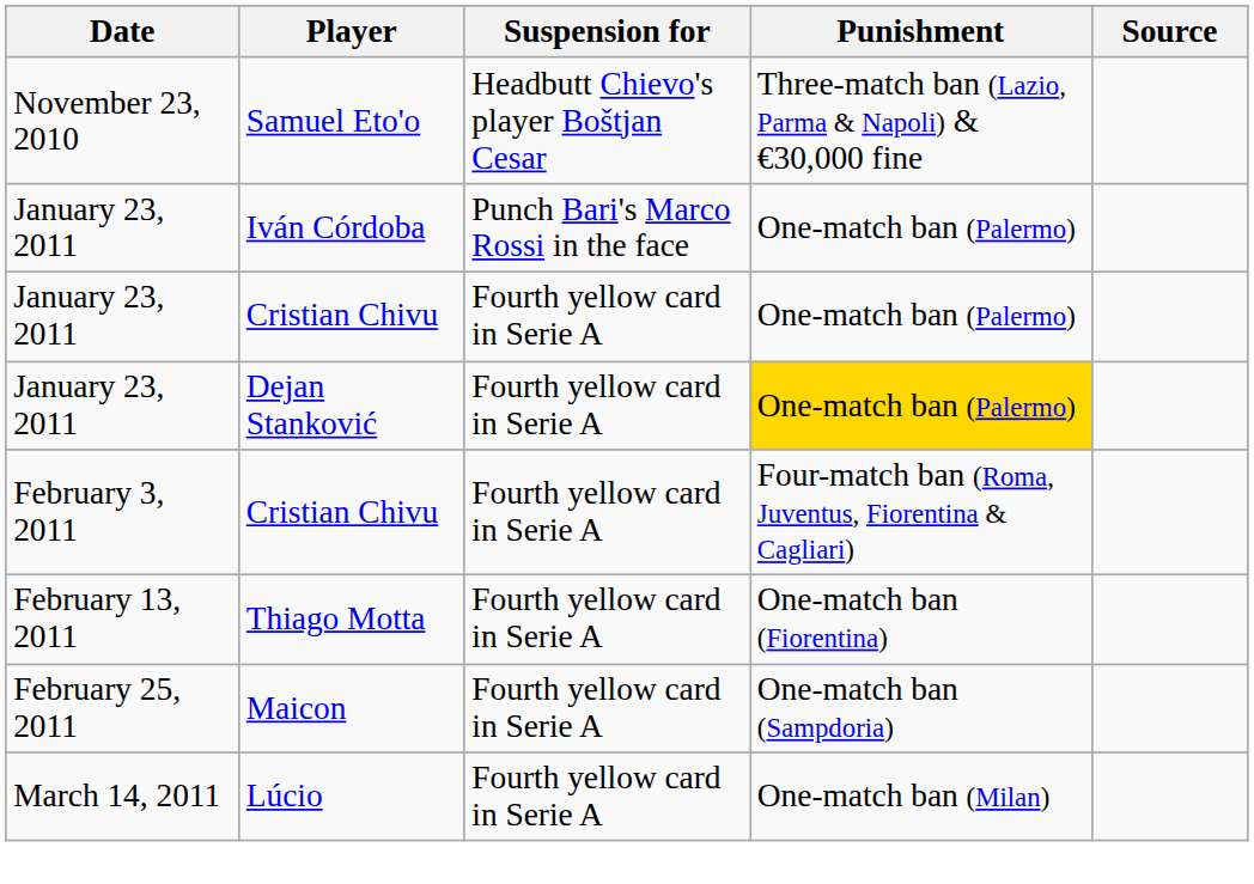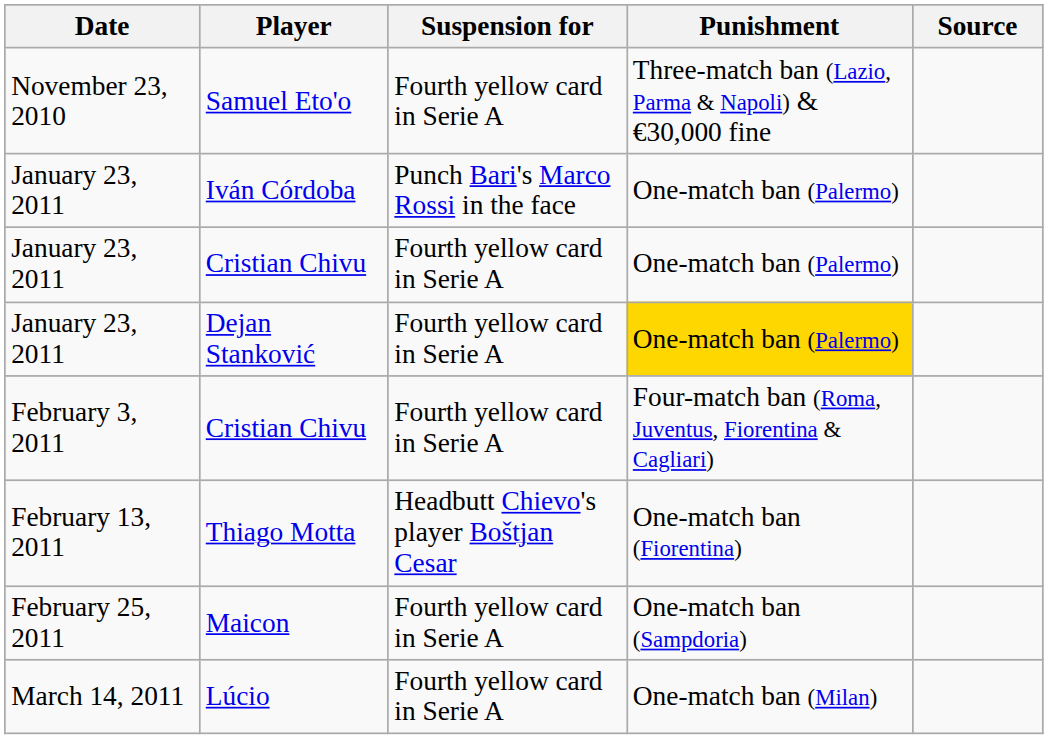Samuel Eto'o | Suspension for: Headbutt Chievo's player Boštjan Cesar -> Fourth yellow card in Serie A
Thiago Motta | Suspension for: Fourth yellow card in Serie A -> Headbutt Chievo's player Boštjan Cesar
